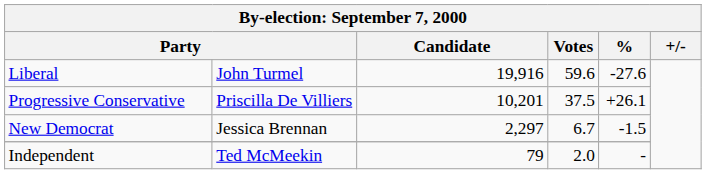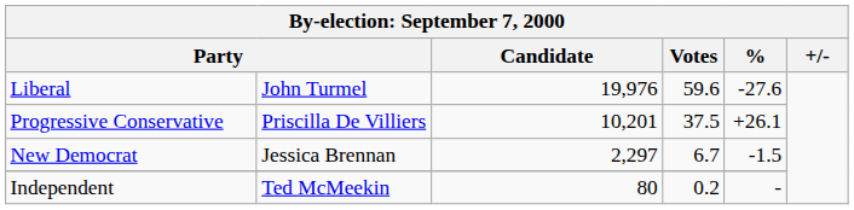Liberal | Candidate: 19,916 -> 19,976
Independent | Candidate: 79 -> 80
Independent | Votes: 2.0 -> 0.2
